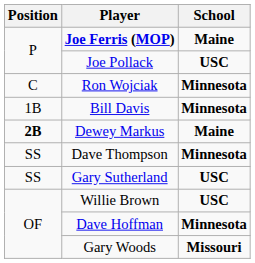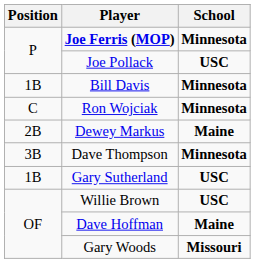Joe Ferris (MOP) | School: Maine -> Minnesota
rows swapped: Ron Wojciak <-> Bill Davis
Dewey Markus | Position: bold -> normal
Dave Thompson | Position: SS -> 3B
Gary Sutherland | Position: SS -> 1B
Dave Hoffman | School: Minnesota -> Maine
